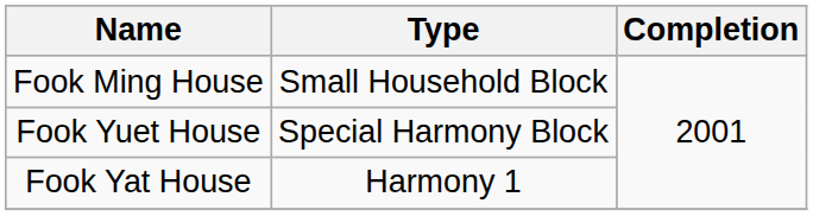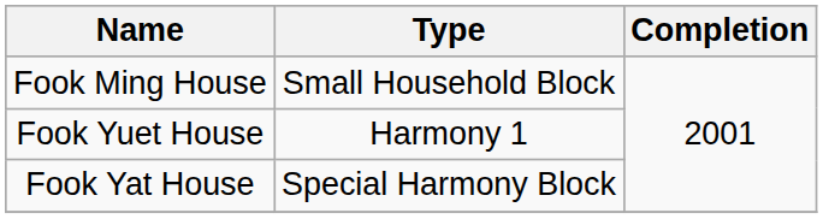Fook Yuet House | Type: Special Harmony Block -> Harmony 1
Fook Yat House | Type: Harmony 1 -> Special Harmony Block
